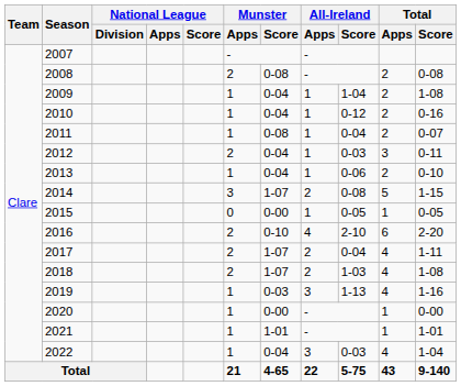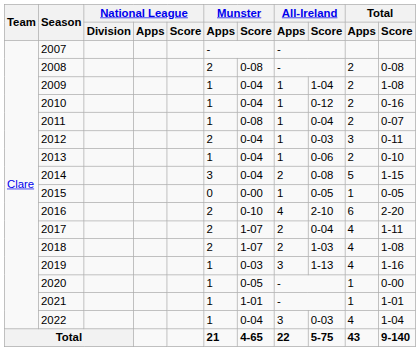2014 | Munster / Score: 1-07 -> 0-04
2020 | Munster / Score: 0-00 -> 0-05
